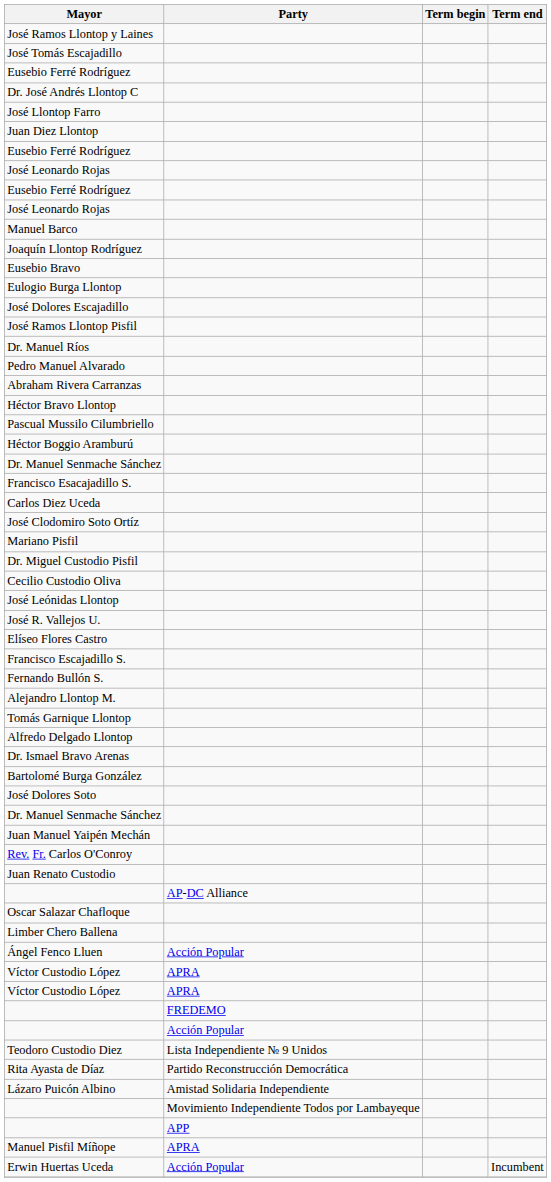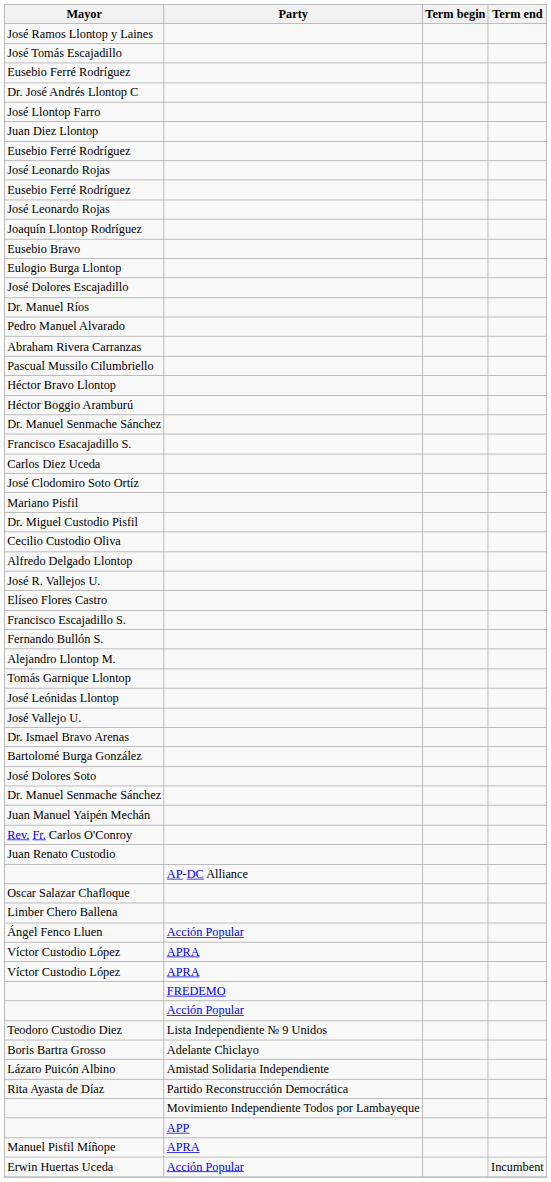- row: Manuel Barco
- row: José Ramos Llontop Pisfil
rows swapped: Pascual Mussilo Cilumbriello <-> Héctor Bravo Llontop
rows swapped: Alfredo Delgado Llontop <-> José Leónidas Llontop
+ row: José Vallejo U.
+ row: Boris Bartra Grosso | Adelante Chiclayo
rows swapped: Rita Ayasta de Díaz <-> Lázaro Puicón Albino
